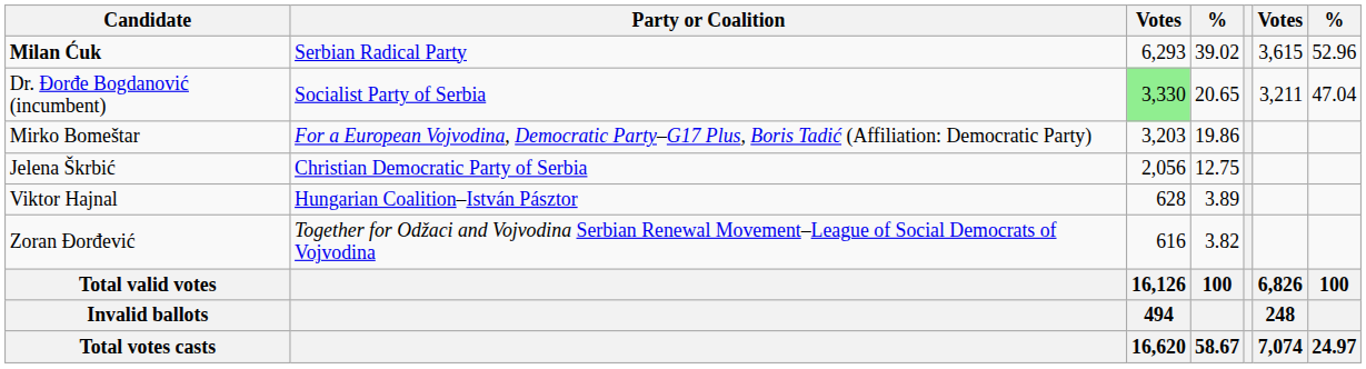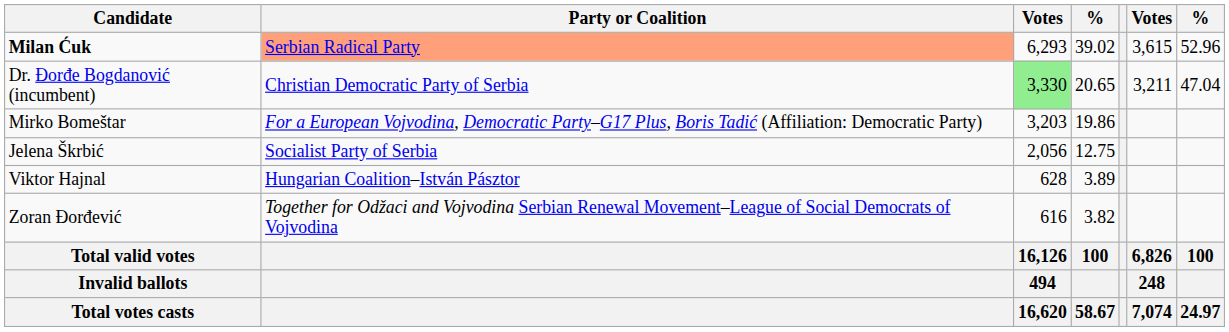Milan Ćuk | Party or Coalition: no background -> lightsalmon background
Dr. Đorđe Bogdanović (incumbent) | Party or Coalition: Socialist Party of Serbia -> Christian Democratic Party of Serbia
Jelena Škrbić | Party or Coalition: Christian Democratic Party of Serbia -> Socialist Party of Serbia
